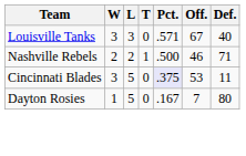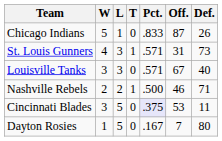+ row: Chicago Indians | 5 | 1 | 0 | .833 | 87 | 26
+ row: St. Louis Gunners | 4 | 3 | 1 | .571 | 31 | 73
